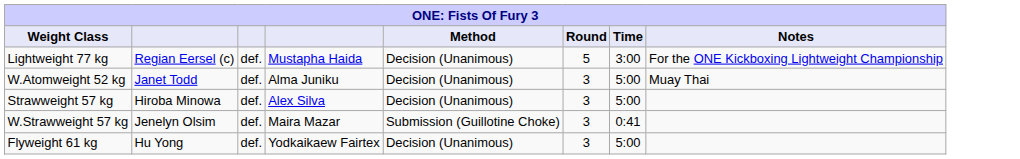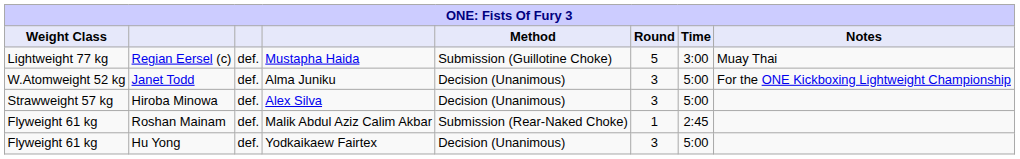Regian Eersel (c) | Method: Decision (Unanimous) -> Submission (Guillotine Choke)
Regian Eersel (c) | Notes: For the ONE Kickboxing Lightweight Championship -> Muay Thai
Janet Todd | Notes: Muay Thai -> For the ONE Kickboxing Lightweight Championship
- row: W.Strawweight 57 kg | Jenelyn Olsim | def. | Maira Mazar | Submission (Guillotine Choke) | 3 | 0:41
+ row: Flyweight 61 kg | Roshan Mainam | def. | Malik Abdul Aziz Calim Akbar | Submission (Rear-Naked Choke) | 1 | 2:45
